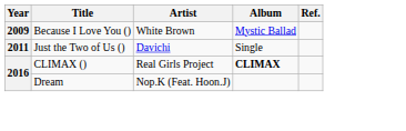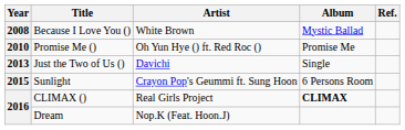Because I Love You () | Year: 2009 -> 2008
+ row: 2010 | Promise Me () | Oh Yun Hye () ft. Red Roc () | Promise Me
Just the Two of Us () | Year: 2011 -> 2013
+ row: 2015 | Sunlight | Crayon Pop's Geummi ft. Sung Hoon | 6 Persons Room
